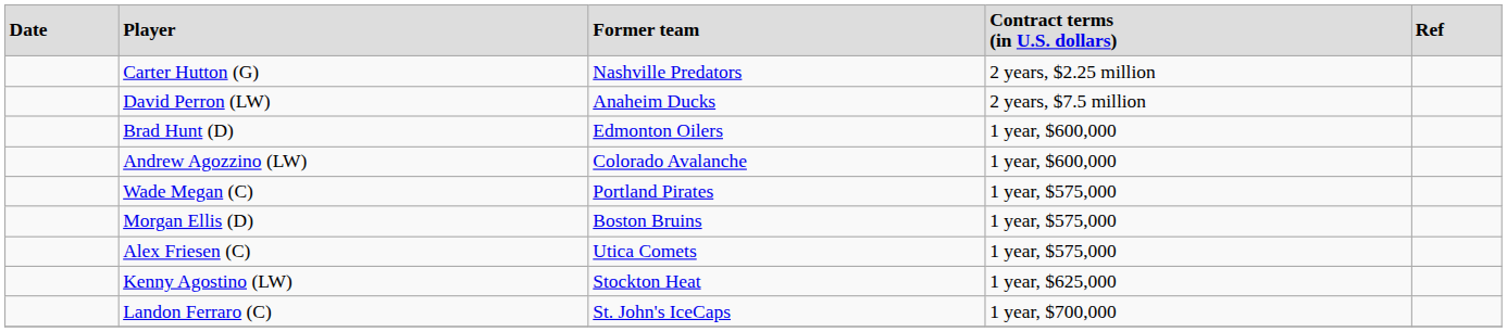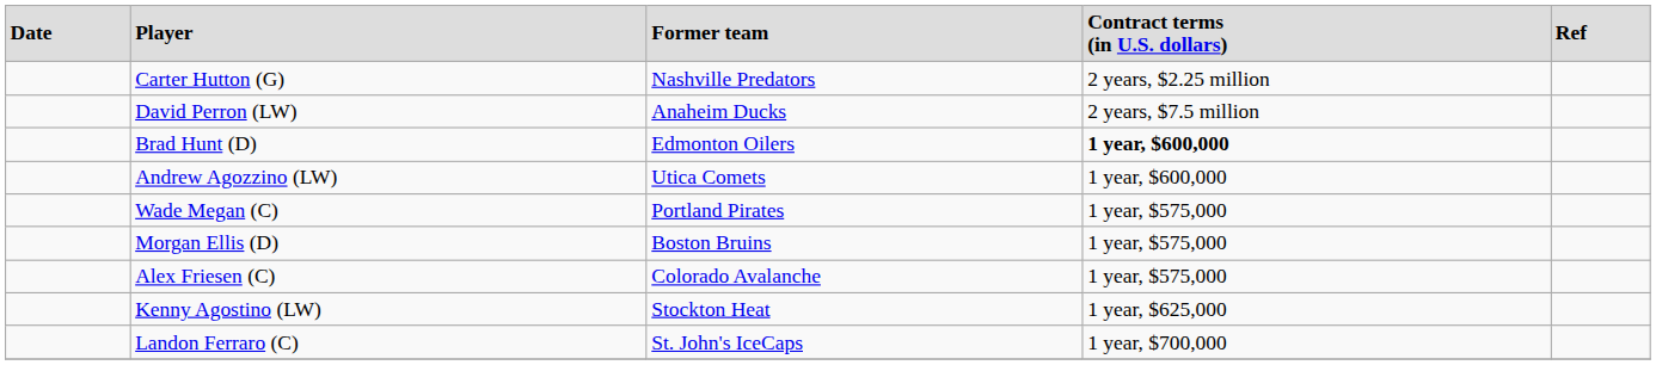Brad Hunt (D) | column 4: normal -> bold
Andrew Agozzino (LW) | column 3: Colorado Avalanche -> Utica Comets
Alex Friesen (C) | column 3: Utica Comets -> Colorado Avalanche
